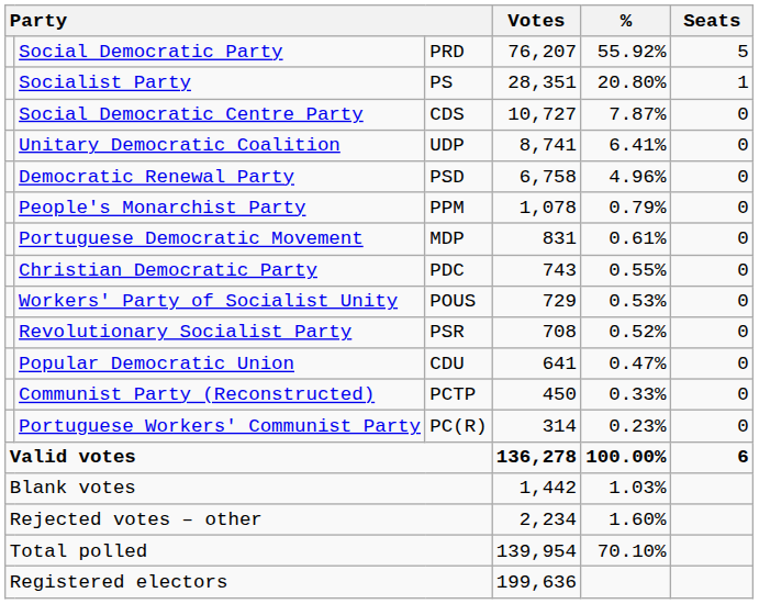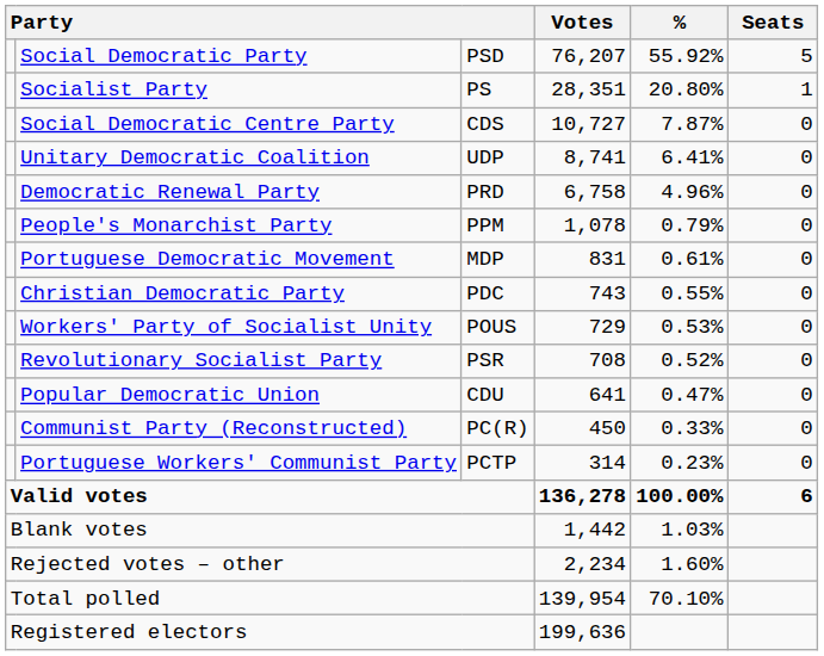Social Democratic Party | column 3: PRD -> PSD
Democratic Renewal Party | column 3: PSD -> PRD
Communist Party (Reconstructed) | column 3: PCTP -> PC(R)
Portuguese Workers' Communist Party | column 3: PC(R) -> PCTP
